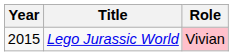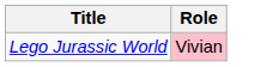- column: Year | 2015
